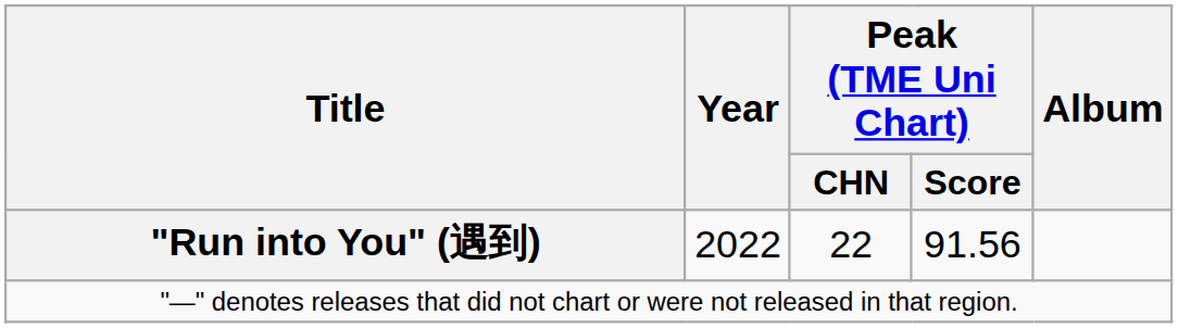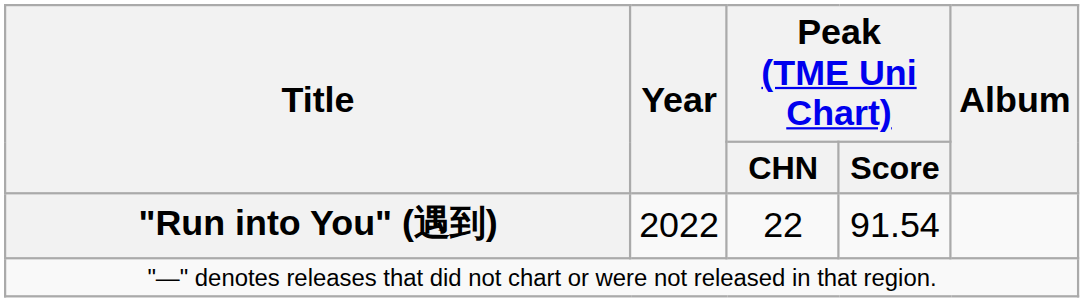"Run into You" (遇到) | Peak (TME Uni Chart) / Score: 91.56 -> 91.54
